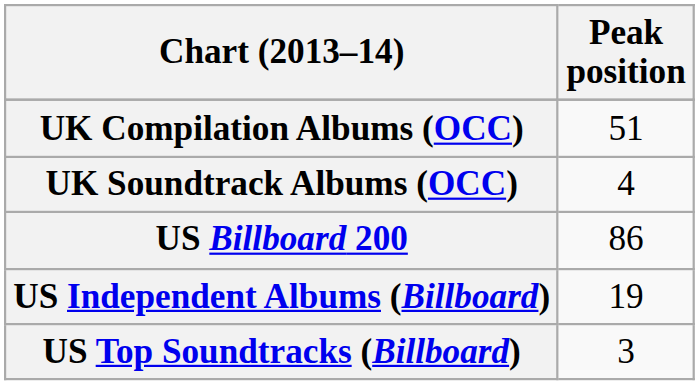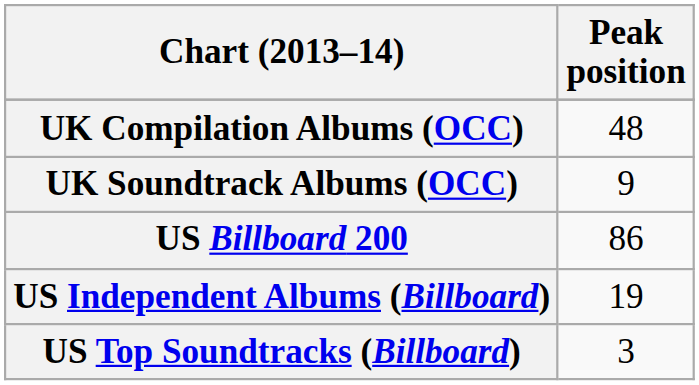UK Compilation Albums (OCC) | Peak position: 51 -> 48
UK Soundtrack Albums (OCC) | Peak position: 4 -> 9
